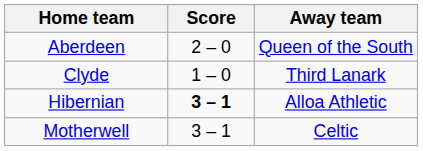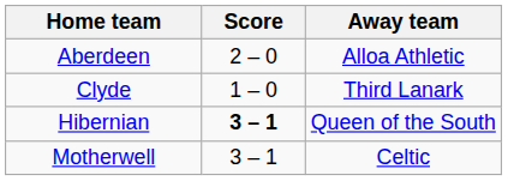Aberdeen | Away team: Queen of the South -> Alloa Athletic
Hibernian | Away team: Alloa Athletic -> Queen of the South
